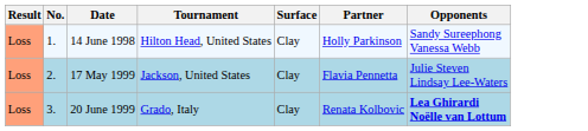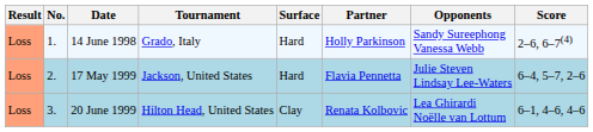+ column: Score | 2–6, 6–7(4) | 6–4, 5–7, 2–6 | 6–1, 4–6, 4–6
14 June 1998 | Tournament: Hilton Head, United States -> Grado, Italy
14 June 1998 | Surface: Clay -> Hard
17 May 1999 | Surface: Clay -> Hard
20 June 1999 | Tournament: Grado, Italy -> Hilton Head, United States
20 June 1999 | Opponents: bold -> normal
